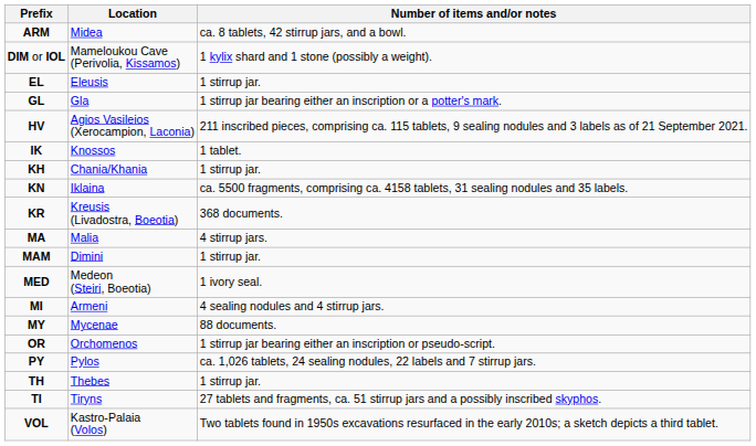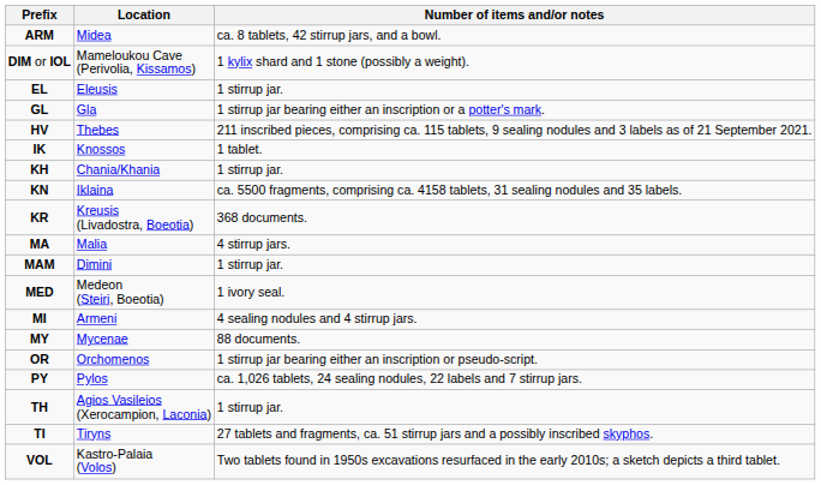HV | Location: Agios Vasileios (Xerocampion, Laconia) -> Thebes
TH | Location: Thebes -> Agios Vasileios (Xerocampion, Laconia)
